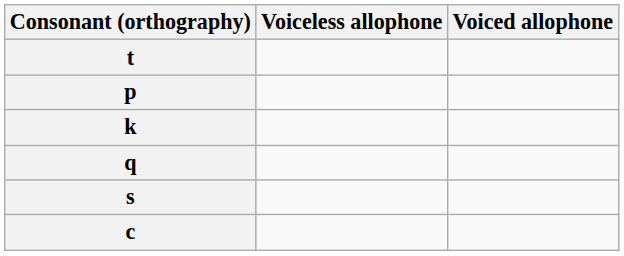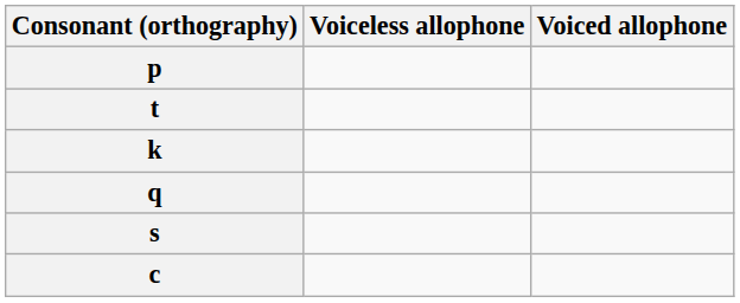rows swapped: p <-> t
